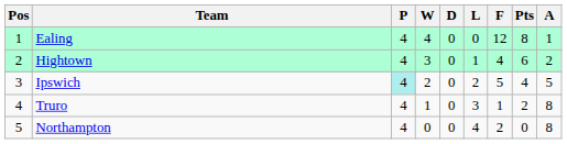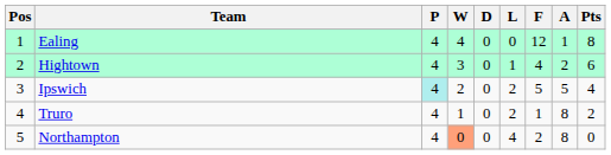columns swapped: A <-> Pts
Truro | L: 3 -> 2
Northampton | W: no background -> lightsalmon background
